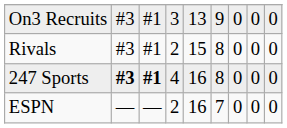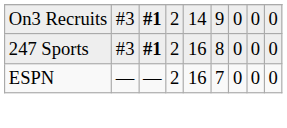On3 Recruits | column 3: normal -> bold
On3 Recruits | column 4: 3 -> 2
On3 Recruits | column 5: 13 -> 14
- row: Rivals | #3 | #1 | 2 | 15 | 8 | 0 | 0 | 0
247 Sports | column 2: bold -> normal
247 Sports | column 4: 4 -> 2
